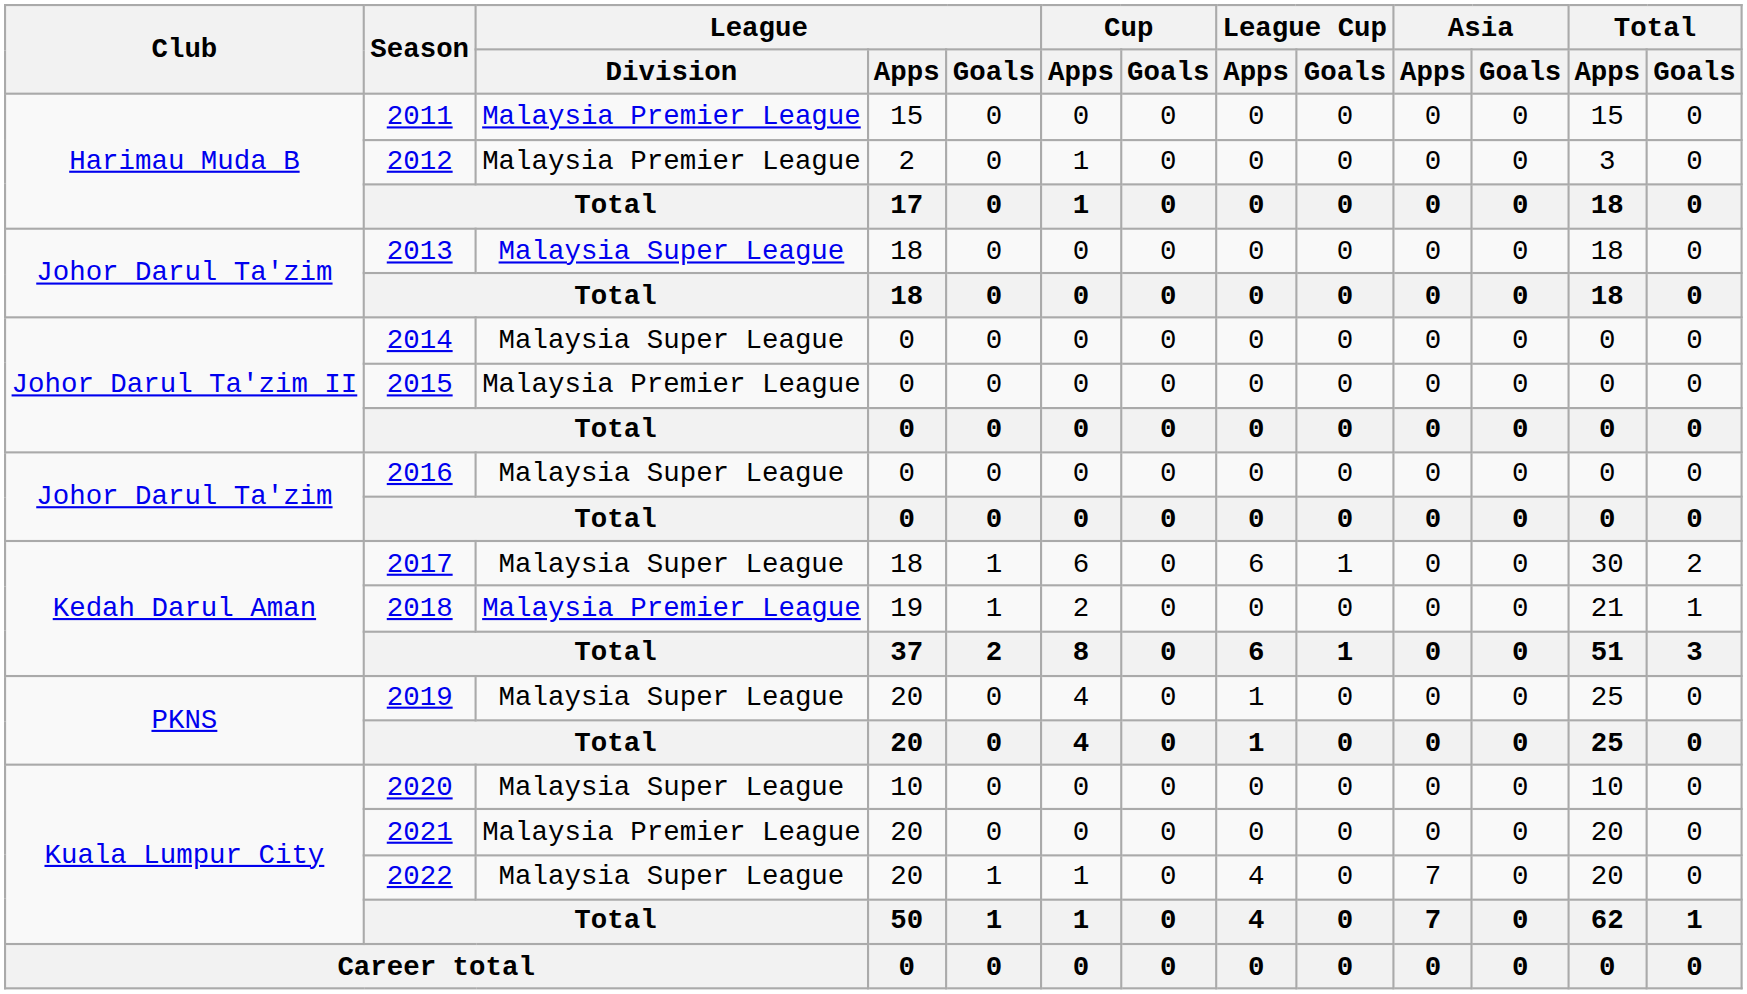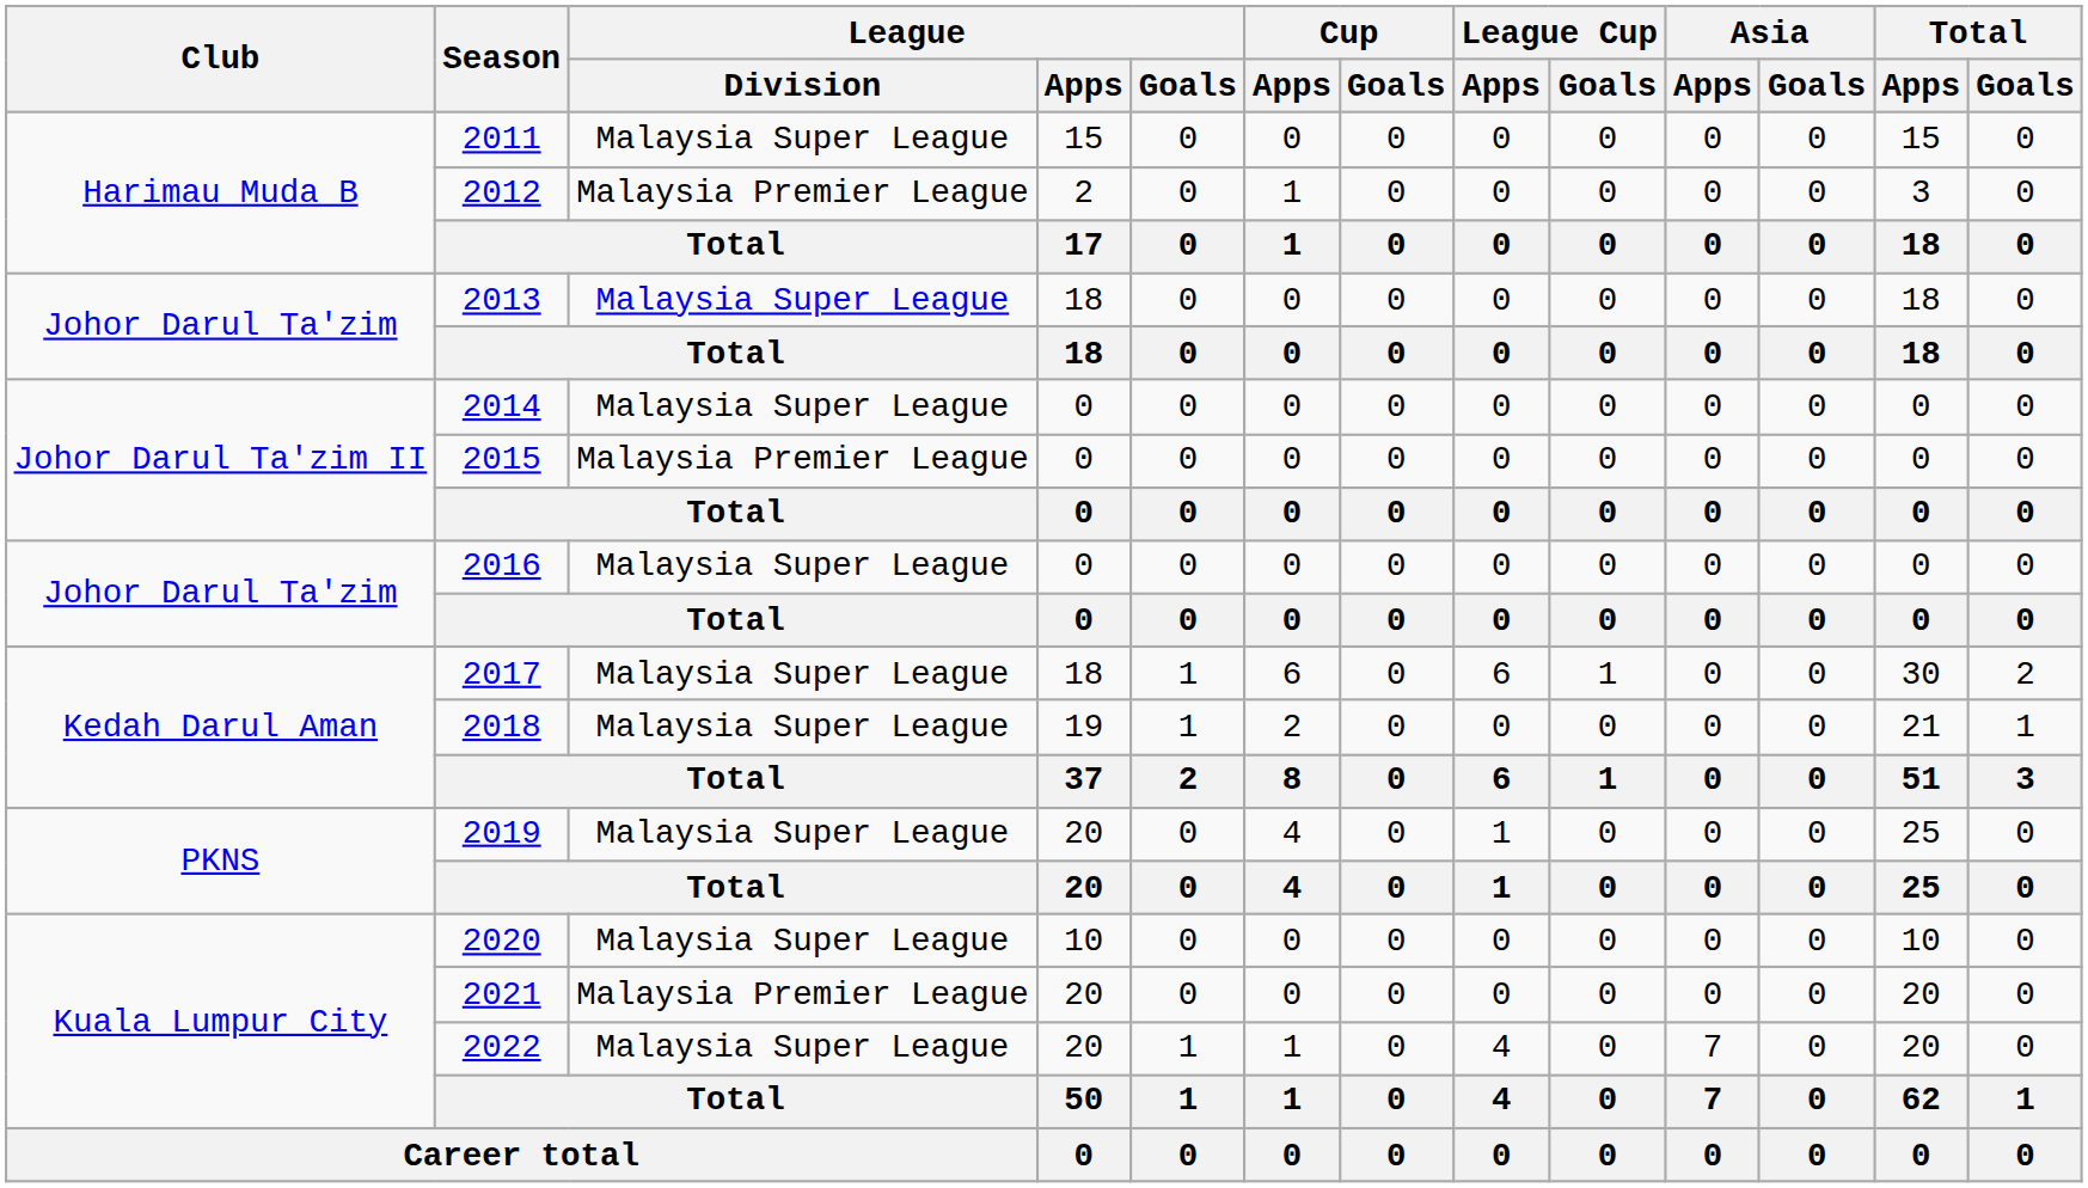2011 | League / Division: Malaysia Premier League -> Malaysia Super League
2018 | League / Division: Malaysia Premier League -> Malaysia Super League
